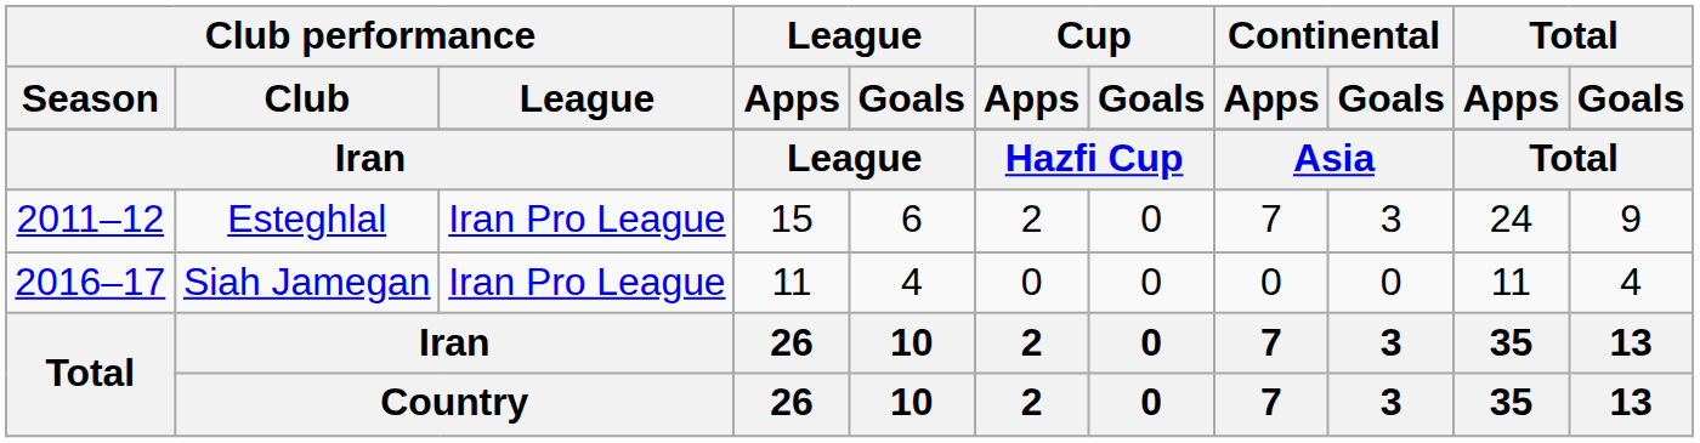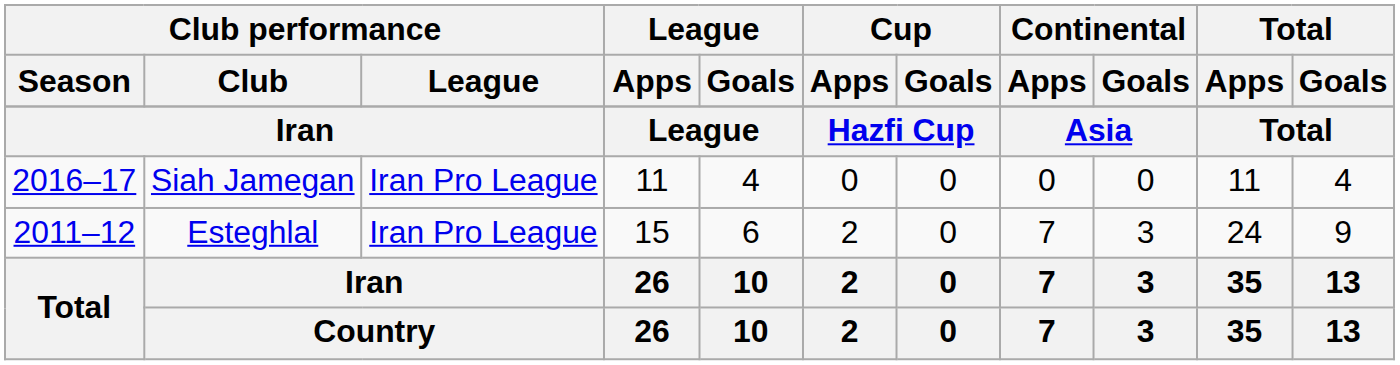rows swapped: Esteghlal <-> Siah Jamegan
